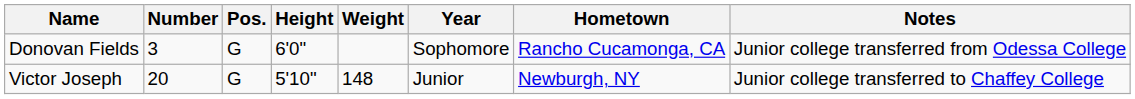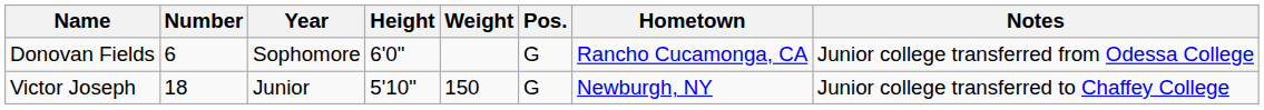columns swapped: Pos. <-> Year
Donovan Fields | Number: 3 -> 6
Victor Joseph | Number: 20 -> 18
Victor Joseph | Weight: 148 -> 150
